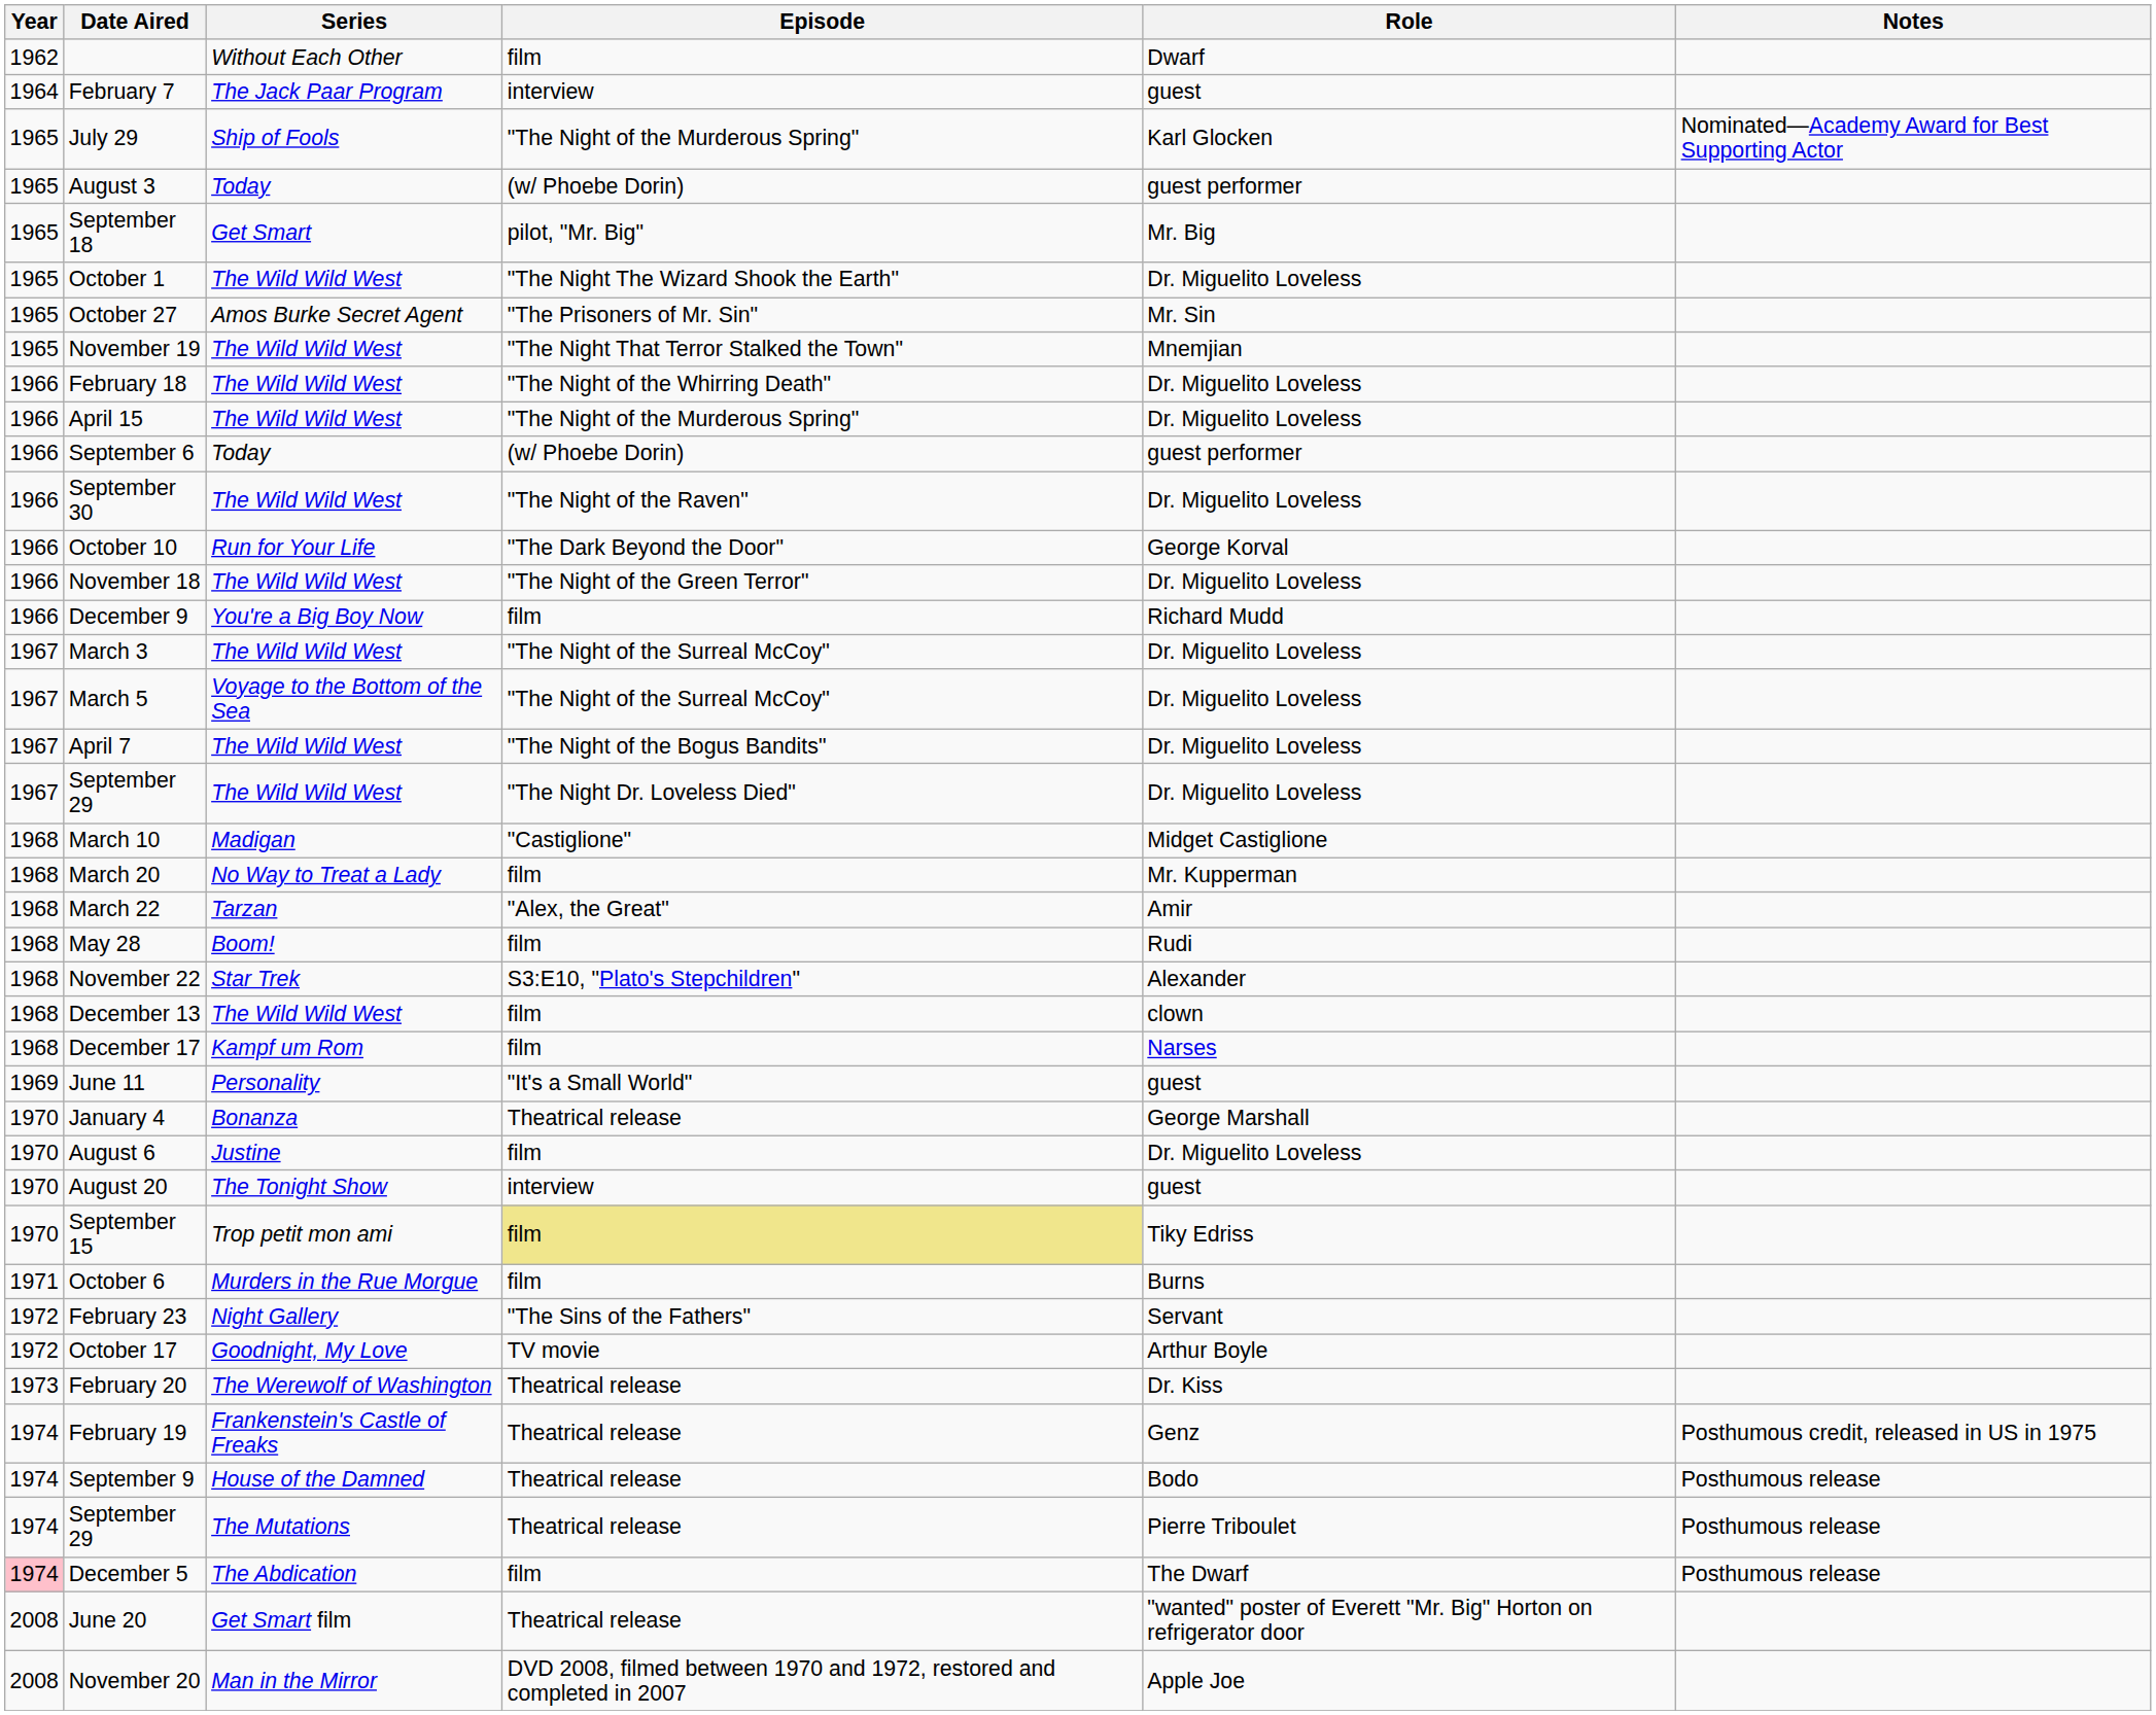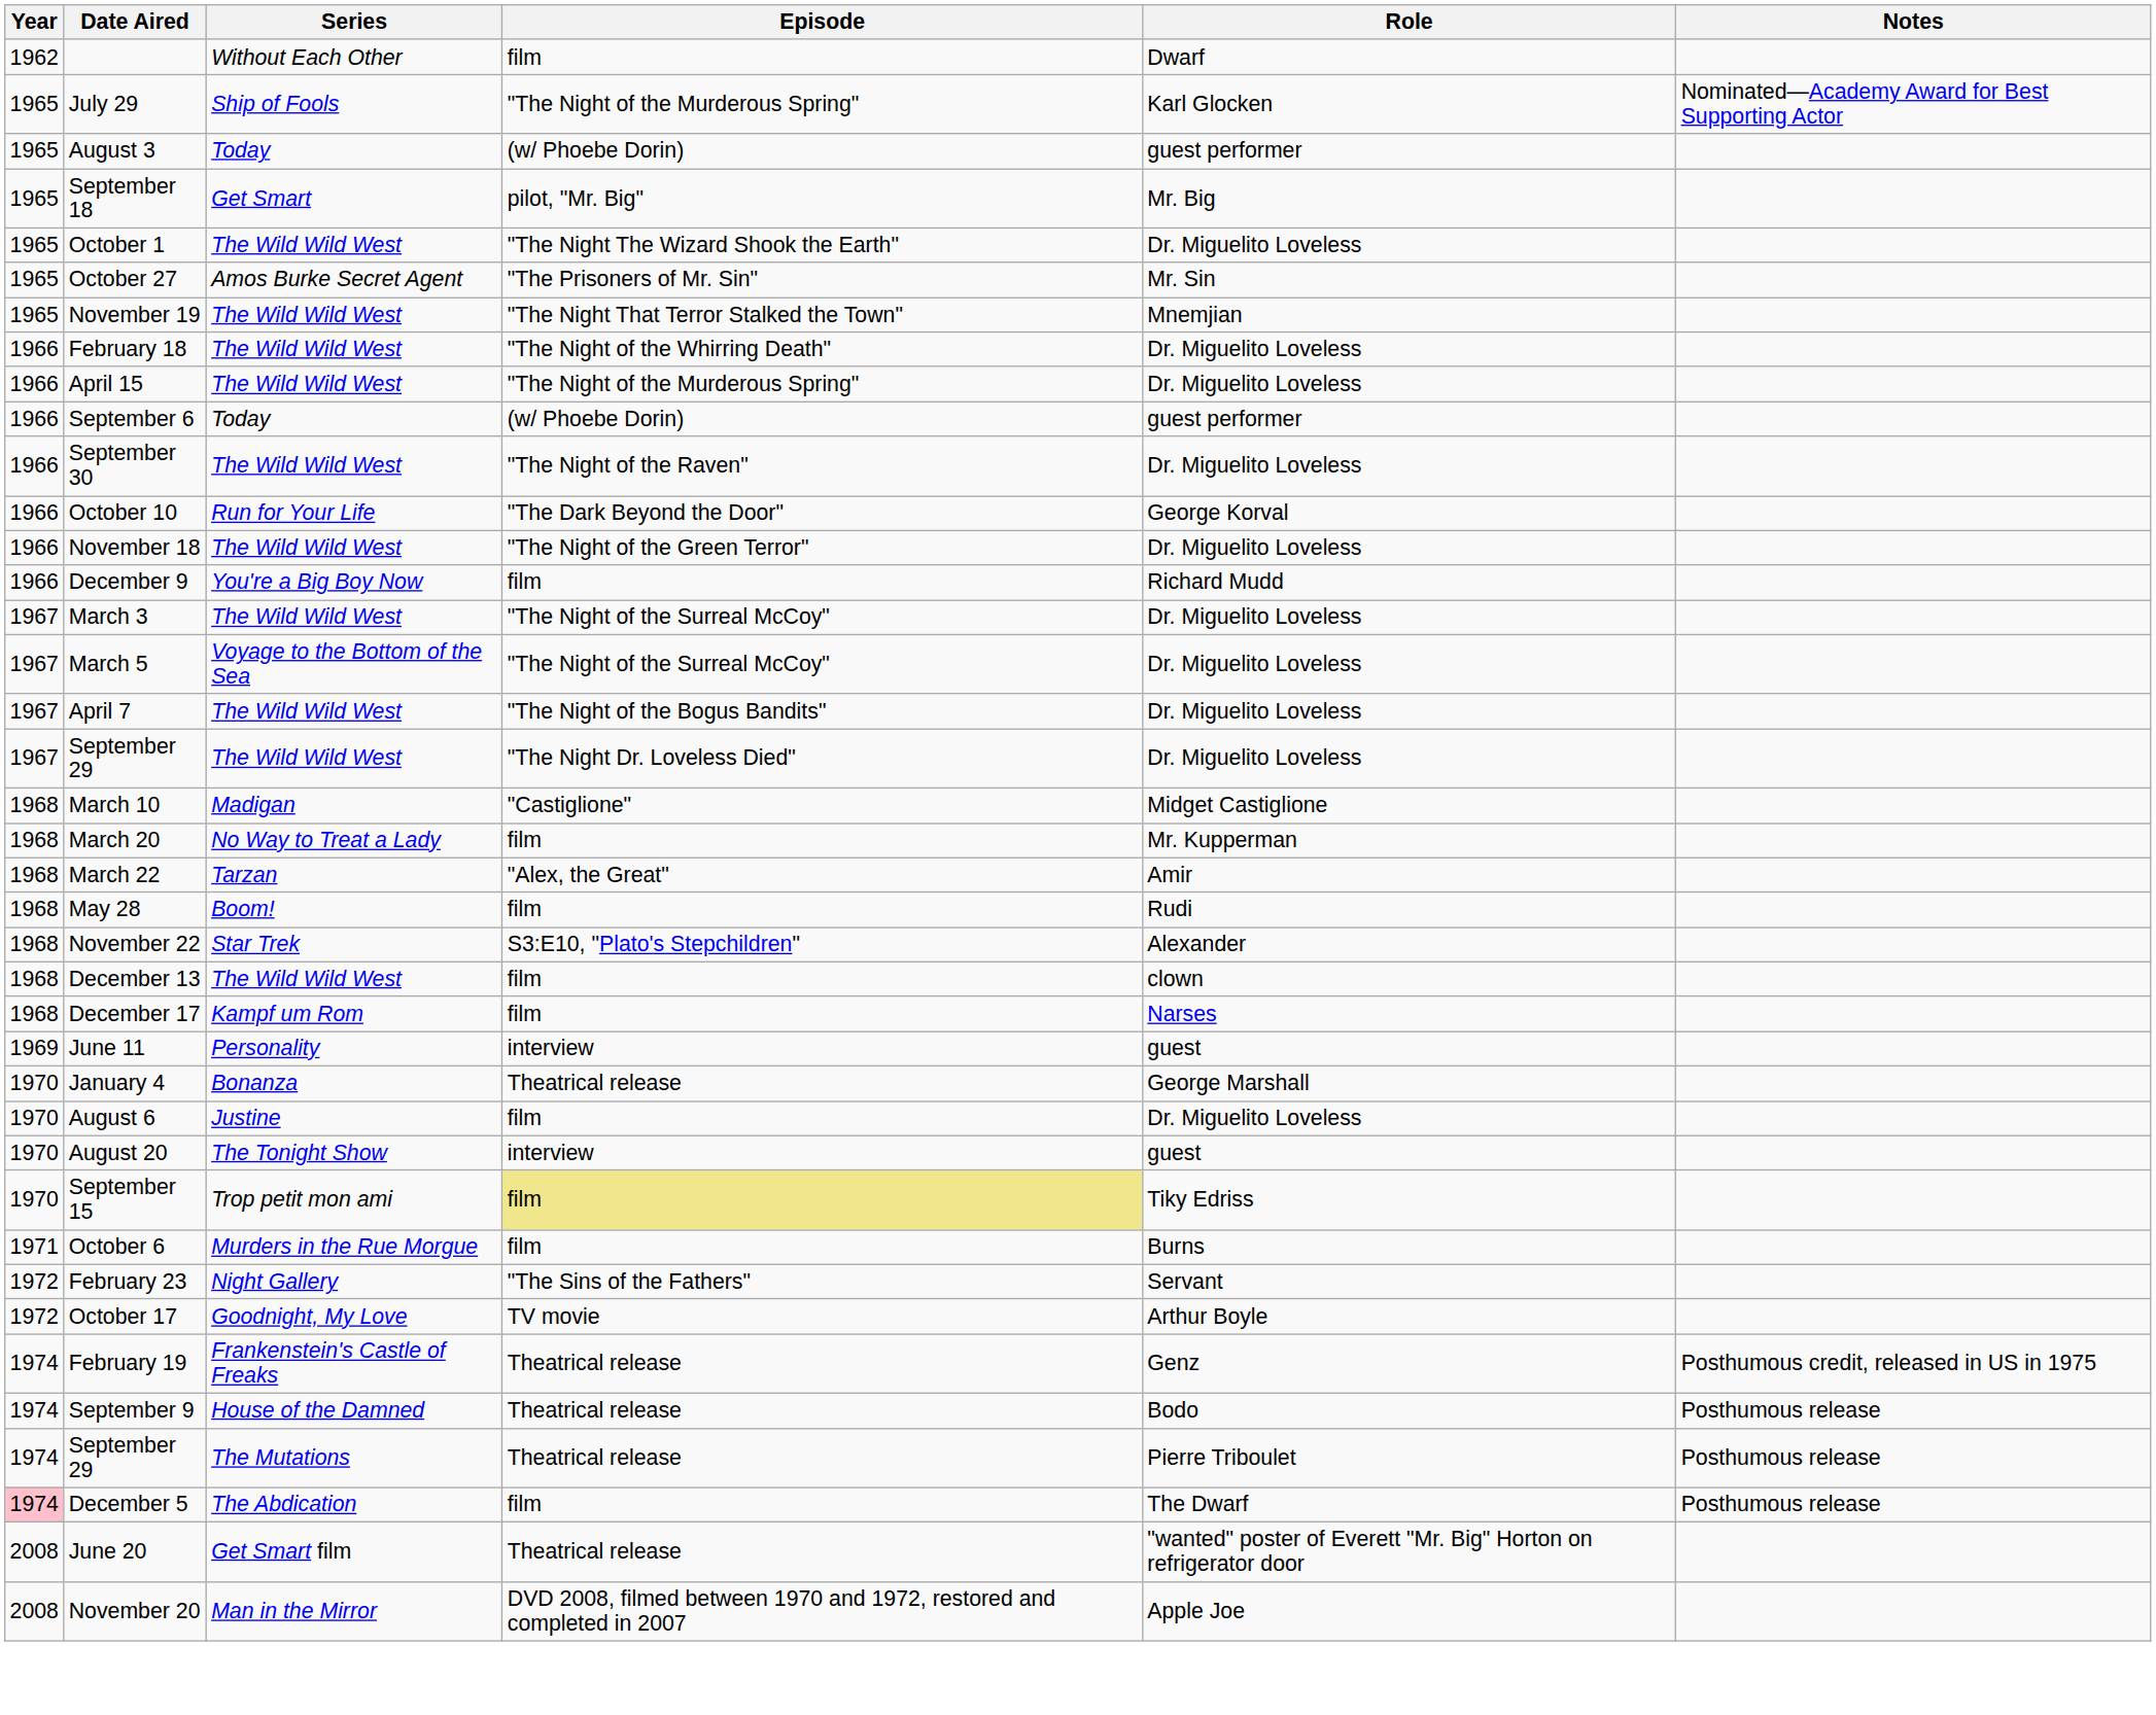- row: 1964 | February 7 | The Jack Paar Program | interview | guest
June 11 | Episode: "It's a Small World" -> interview
- row: 1973 | February 20 | The Werewolf of Washington | Theatrical release | Dr. Kiss
